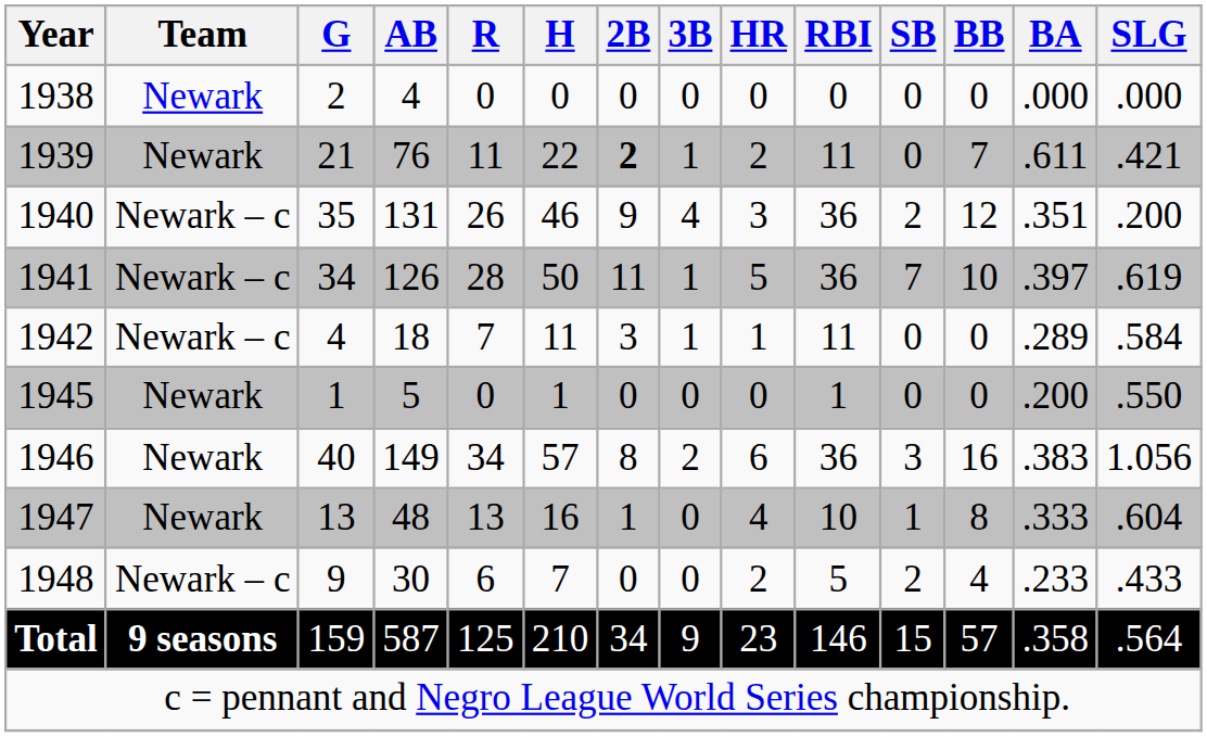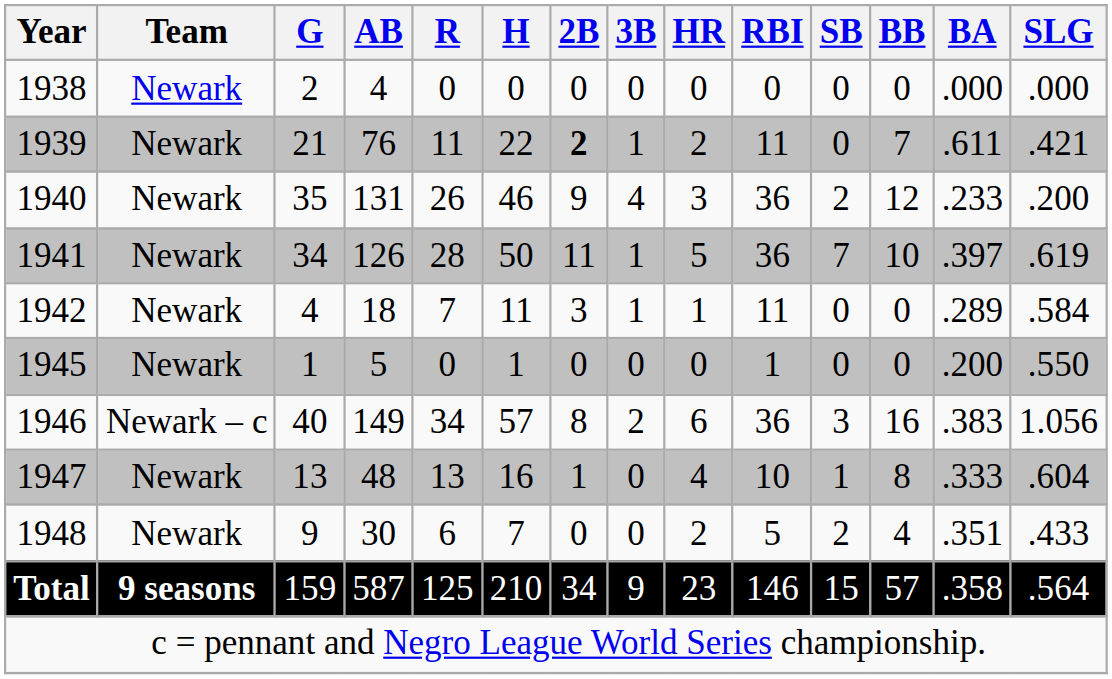1940 | Team: Newark – c -> Newark
1940 | BA: .351 -> .233
1941 | Team: Newark – c -> Newark
1942 | Team: Newark – c -> Newark
1946 | Team: Newark -> Newark – c
1948 | Team: Newark – c -> Newark
1948 | BA: .233 -> .351
